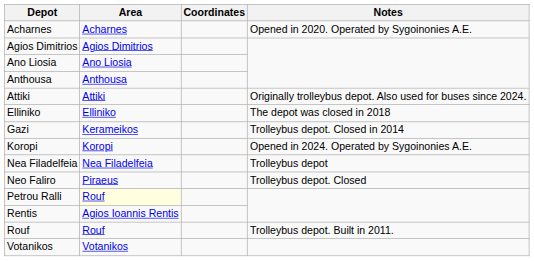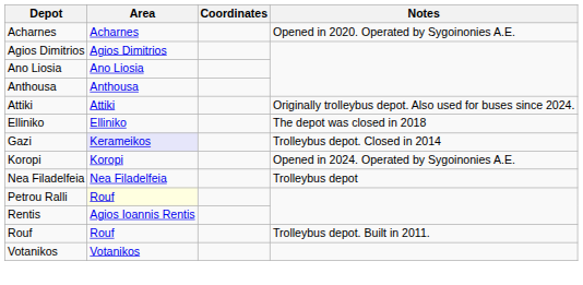Gazi | Area: no background -> lavender background
- row: Neo Faliro | Piraeus | Trolleybus depot. Closed
